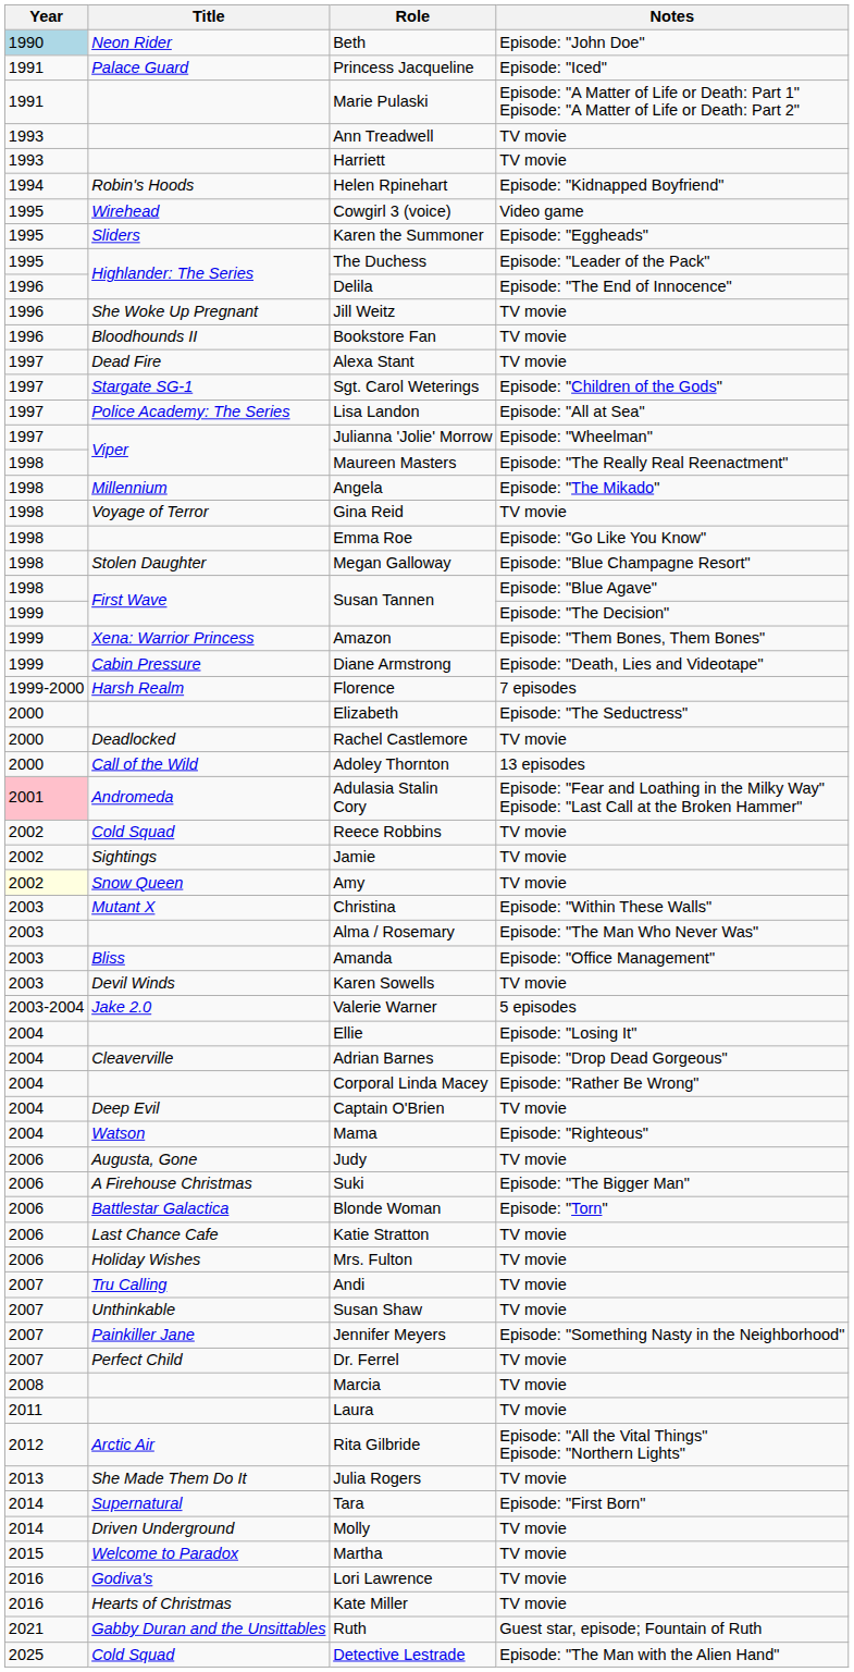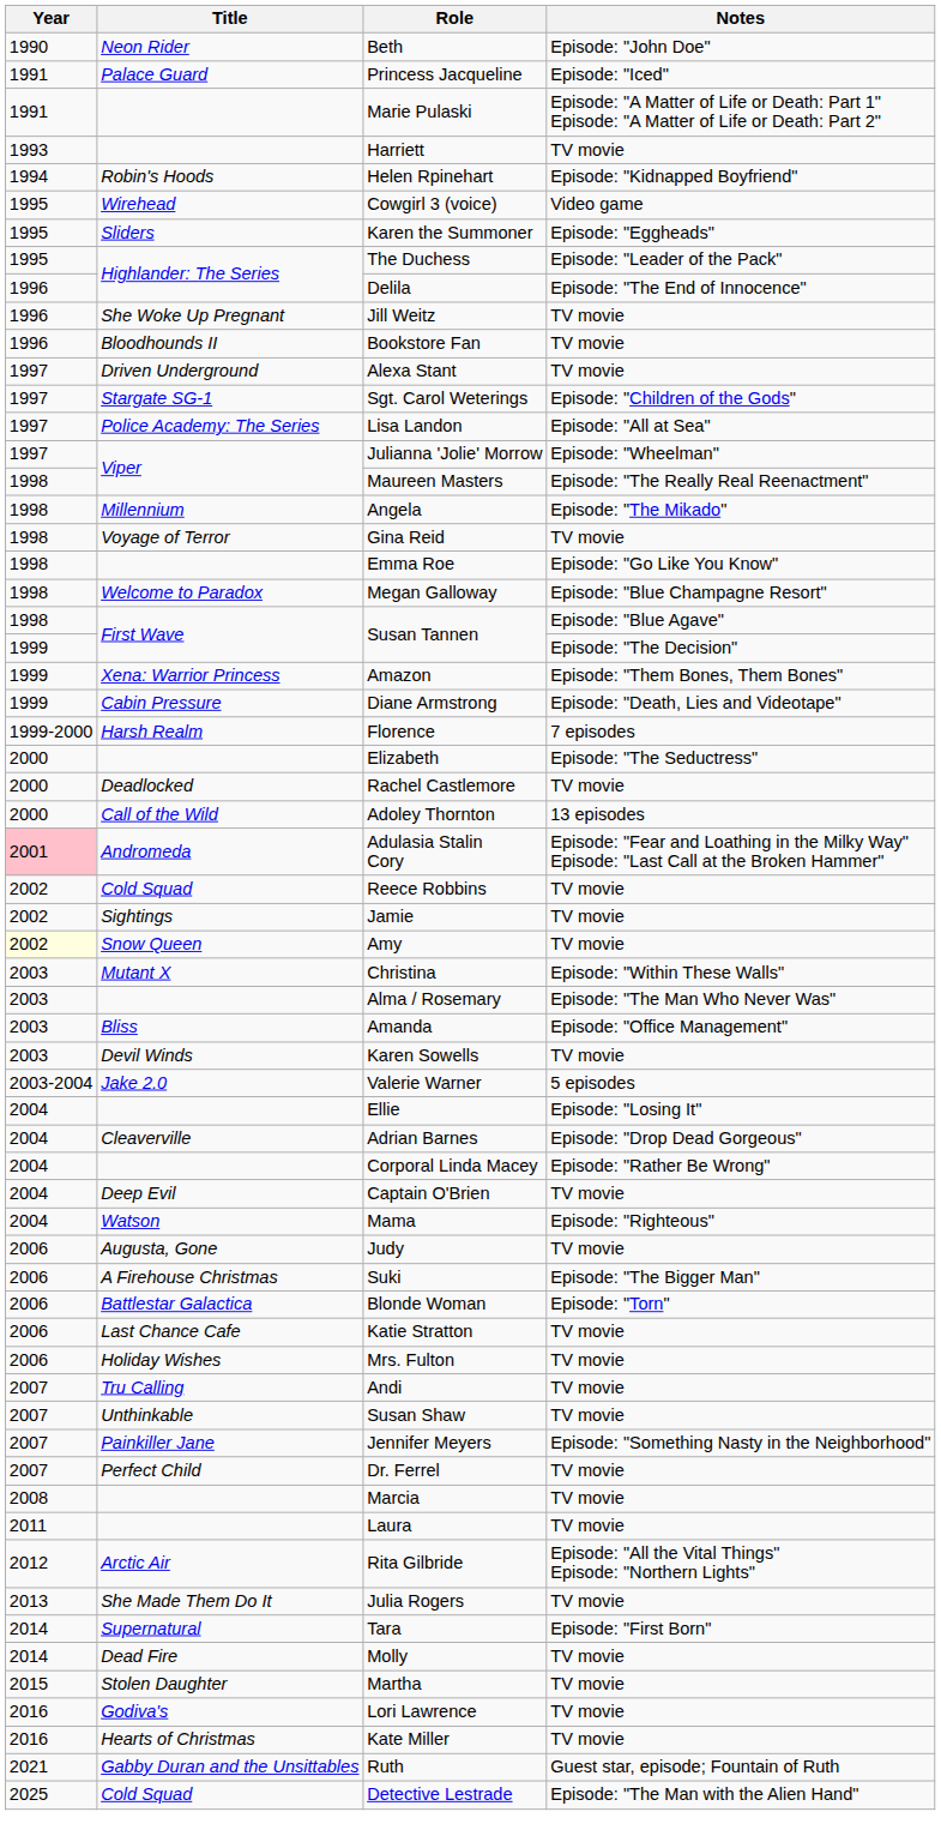Beth | Year: lightblue background -> no background
- row: 1993 | Ann Treadwell | TV movie
Alexa Stant | Title: Dead Fire -> Driven Underground
Megan Galloway | Title: Stolen Daughter -> Welcome to Paradox
Molly | Title: Driven Underground -> Dead Fire
Martha | Title: Welcome to Paradox -> Stolen Daughter
